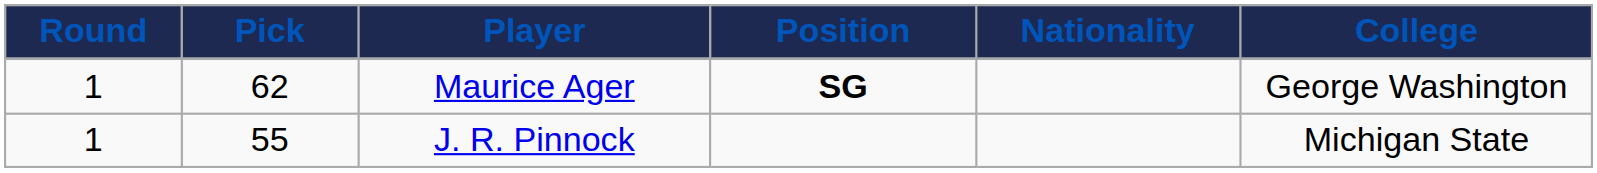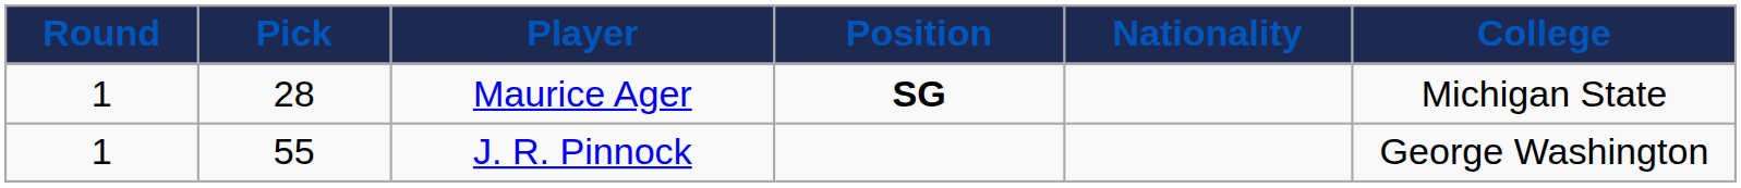Maurice Ager | Pick: 62 -> 28
Maurice Ager | College: George Washington -> Michigan State
J. R. Pinnock | College: Michigan State -> George Washington
